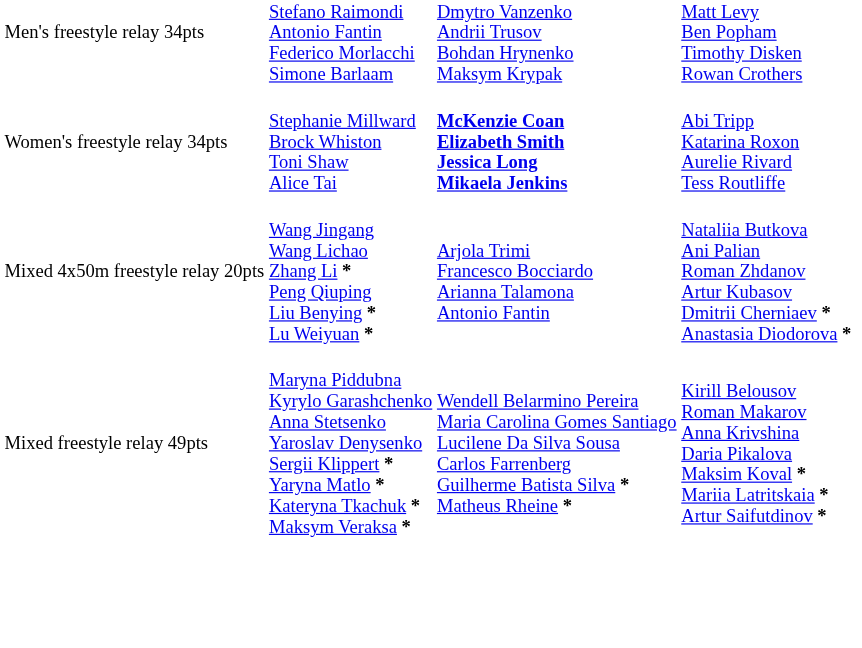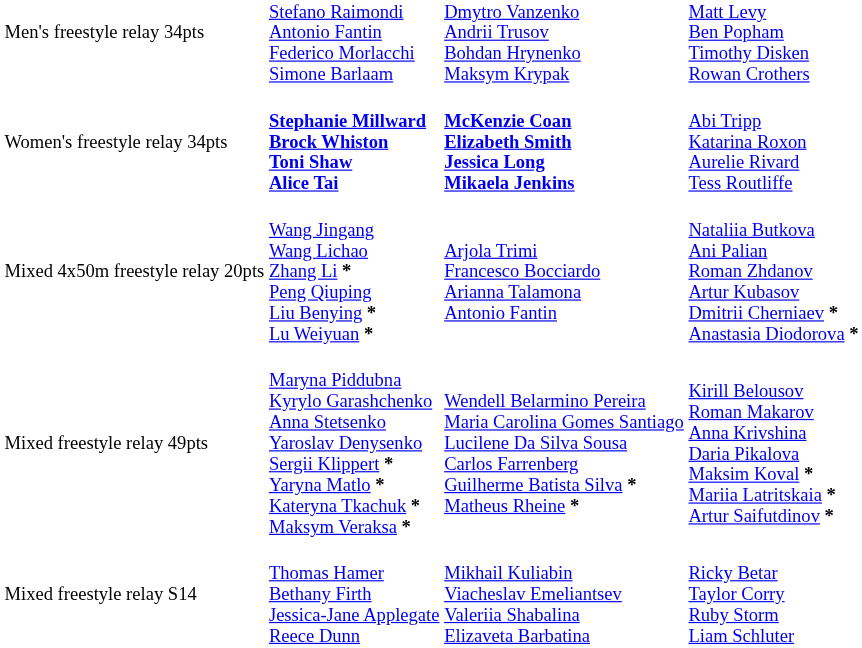Women's freestyle relay 34pts | column 2: normal -> bold
+ row: Mixed freestyle relay S14 | Thomas Hamer Bethany Firth Jessica-Jane Applegate Reece Dunn | Mikhail Kuliabin Viacheslav Emeliantsev Valeriia Shabalina Elizaveta Barbatina | Ricky Betar Taylor Corry Ruby Storm Liam Schluter
